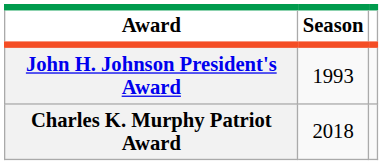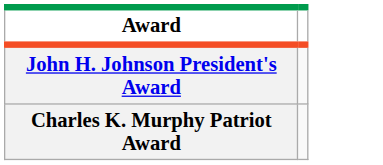- column: Season | 1993 | 2018
